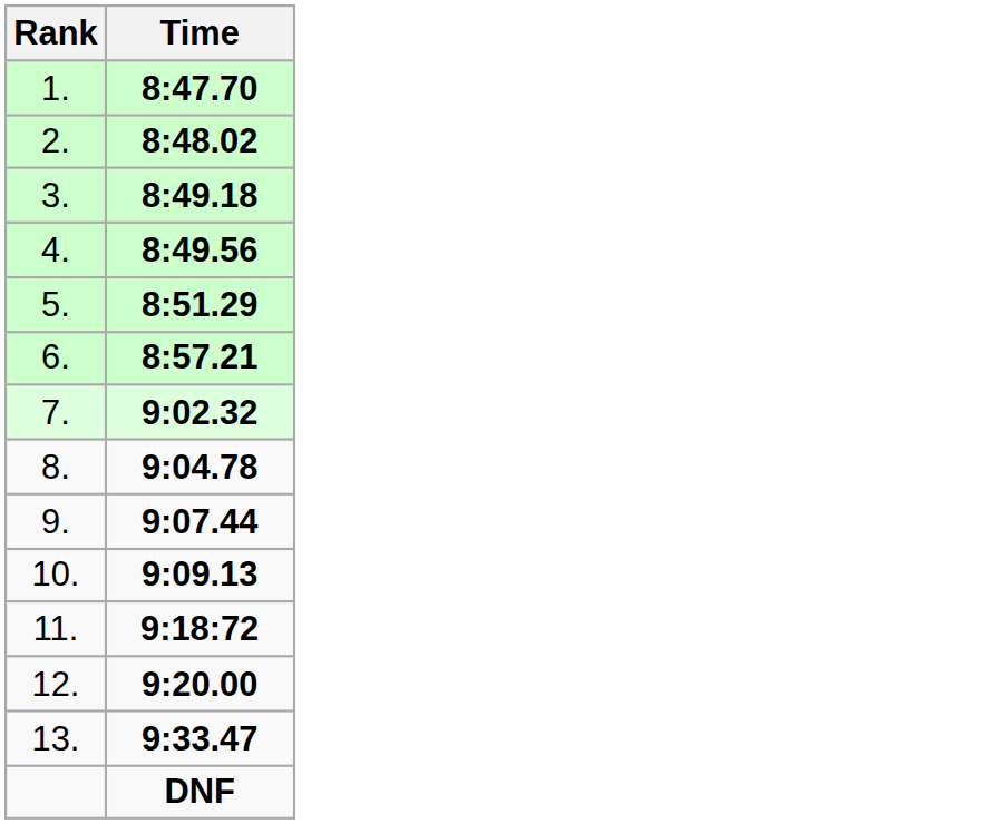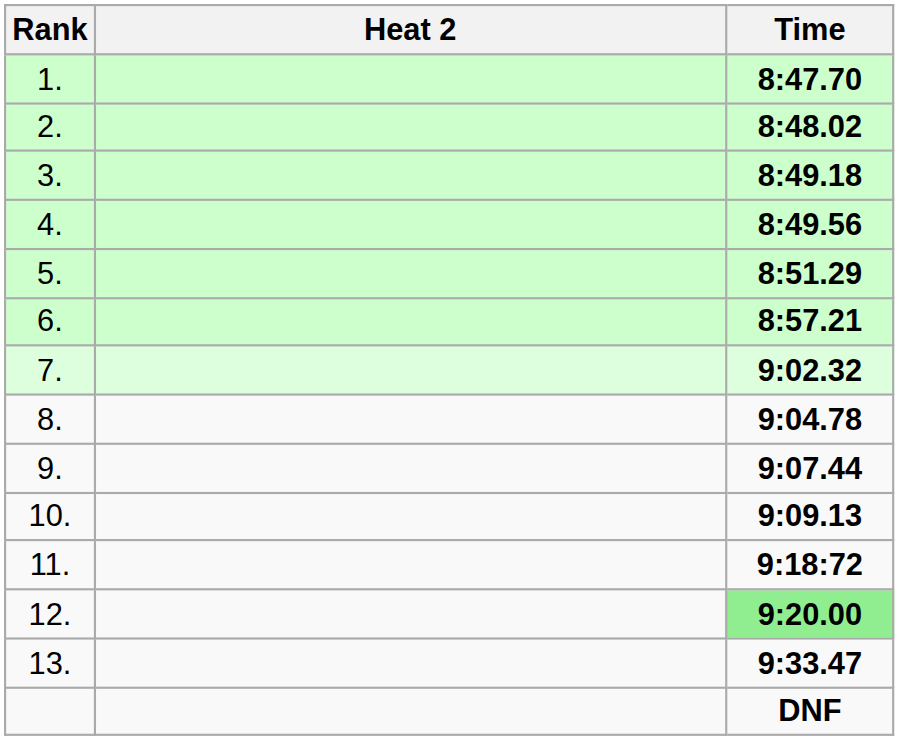+ column: Heat 2
12. | Time: no background -> lightgreen background
